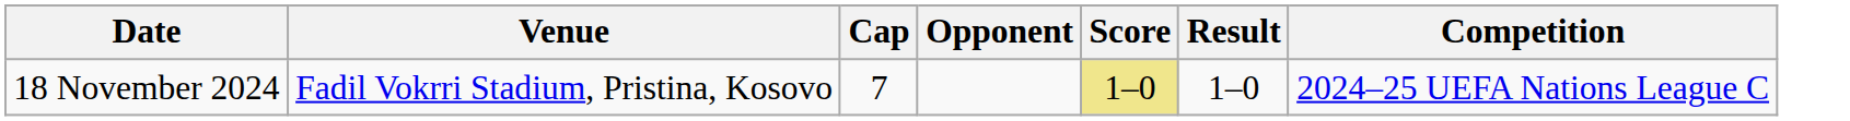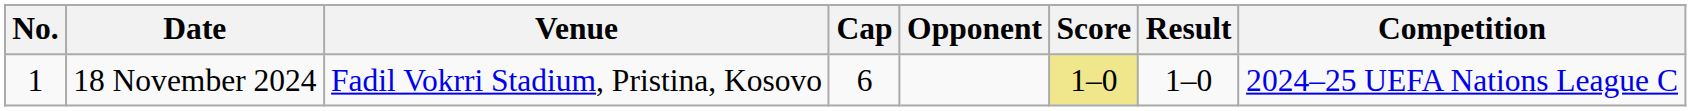+ column: No. | 1
18 November 2024 | Cap: 7 -> 6
